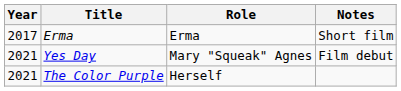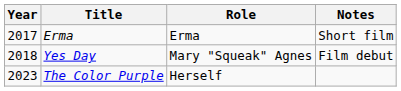Yes Day | Year: 2021 -> 2018
The Color Purple | Year: 2021 -> 2023
